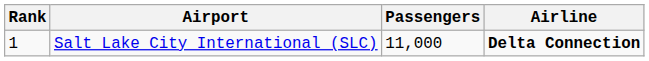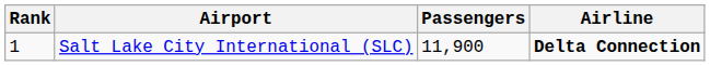Salt Lake City International (SLC) | Passengers: 11,000 -> 11,900
